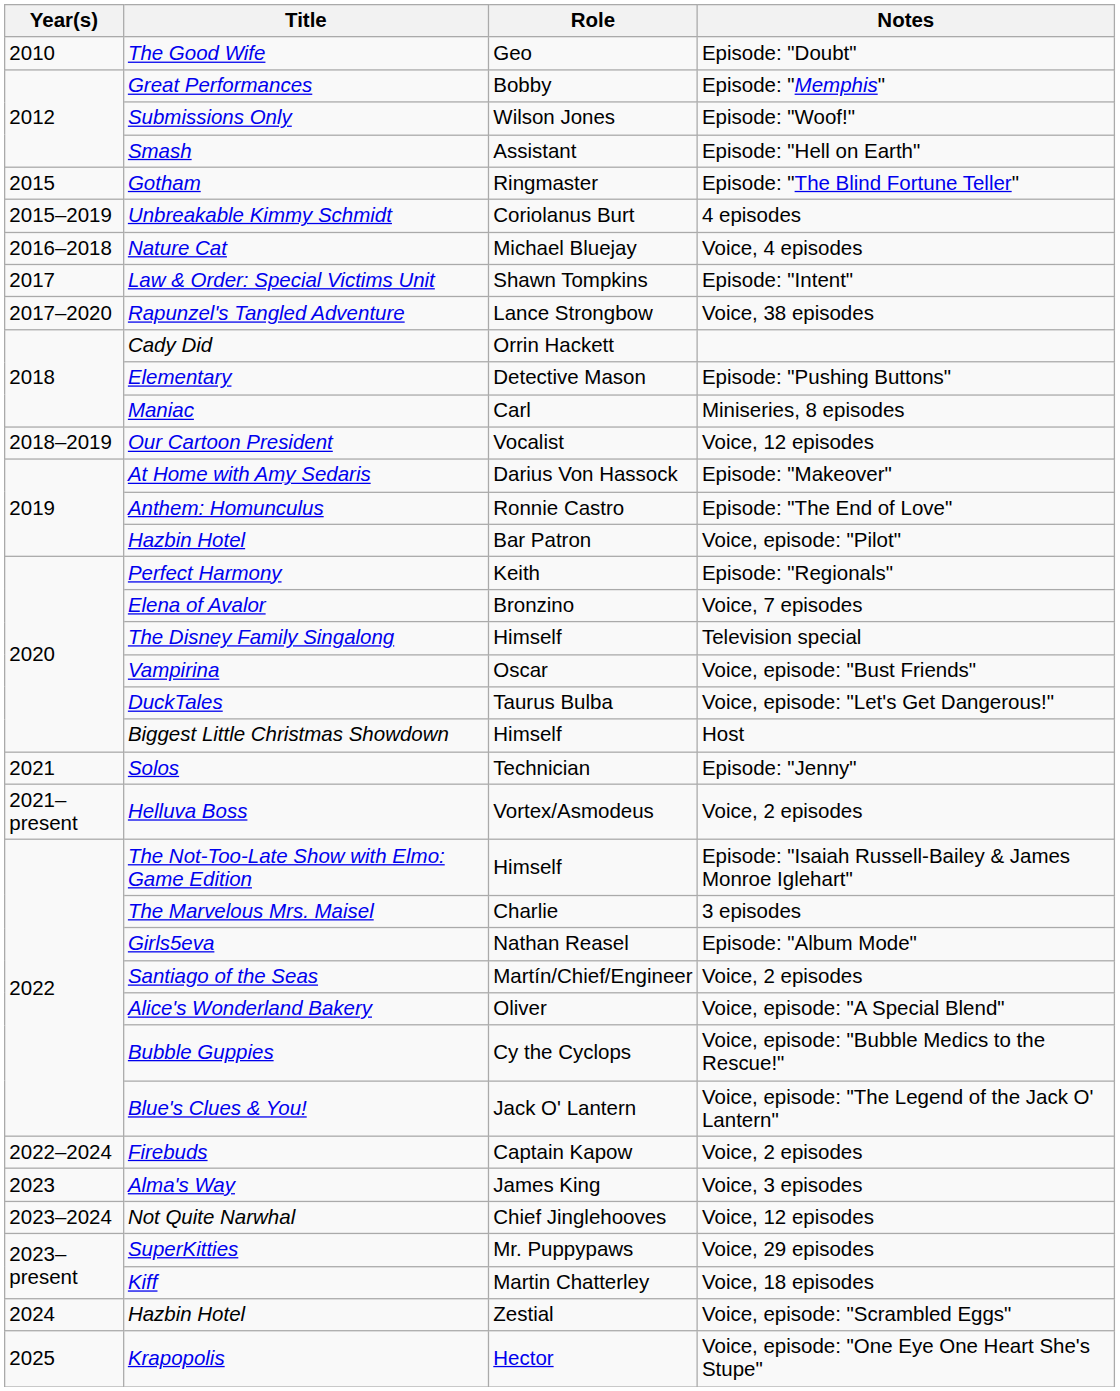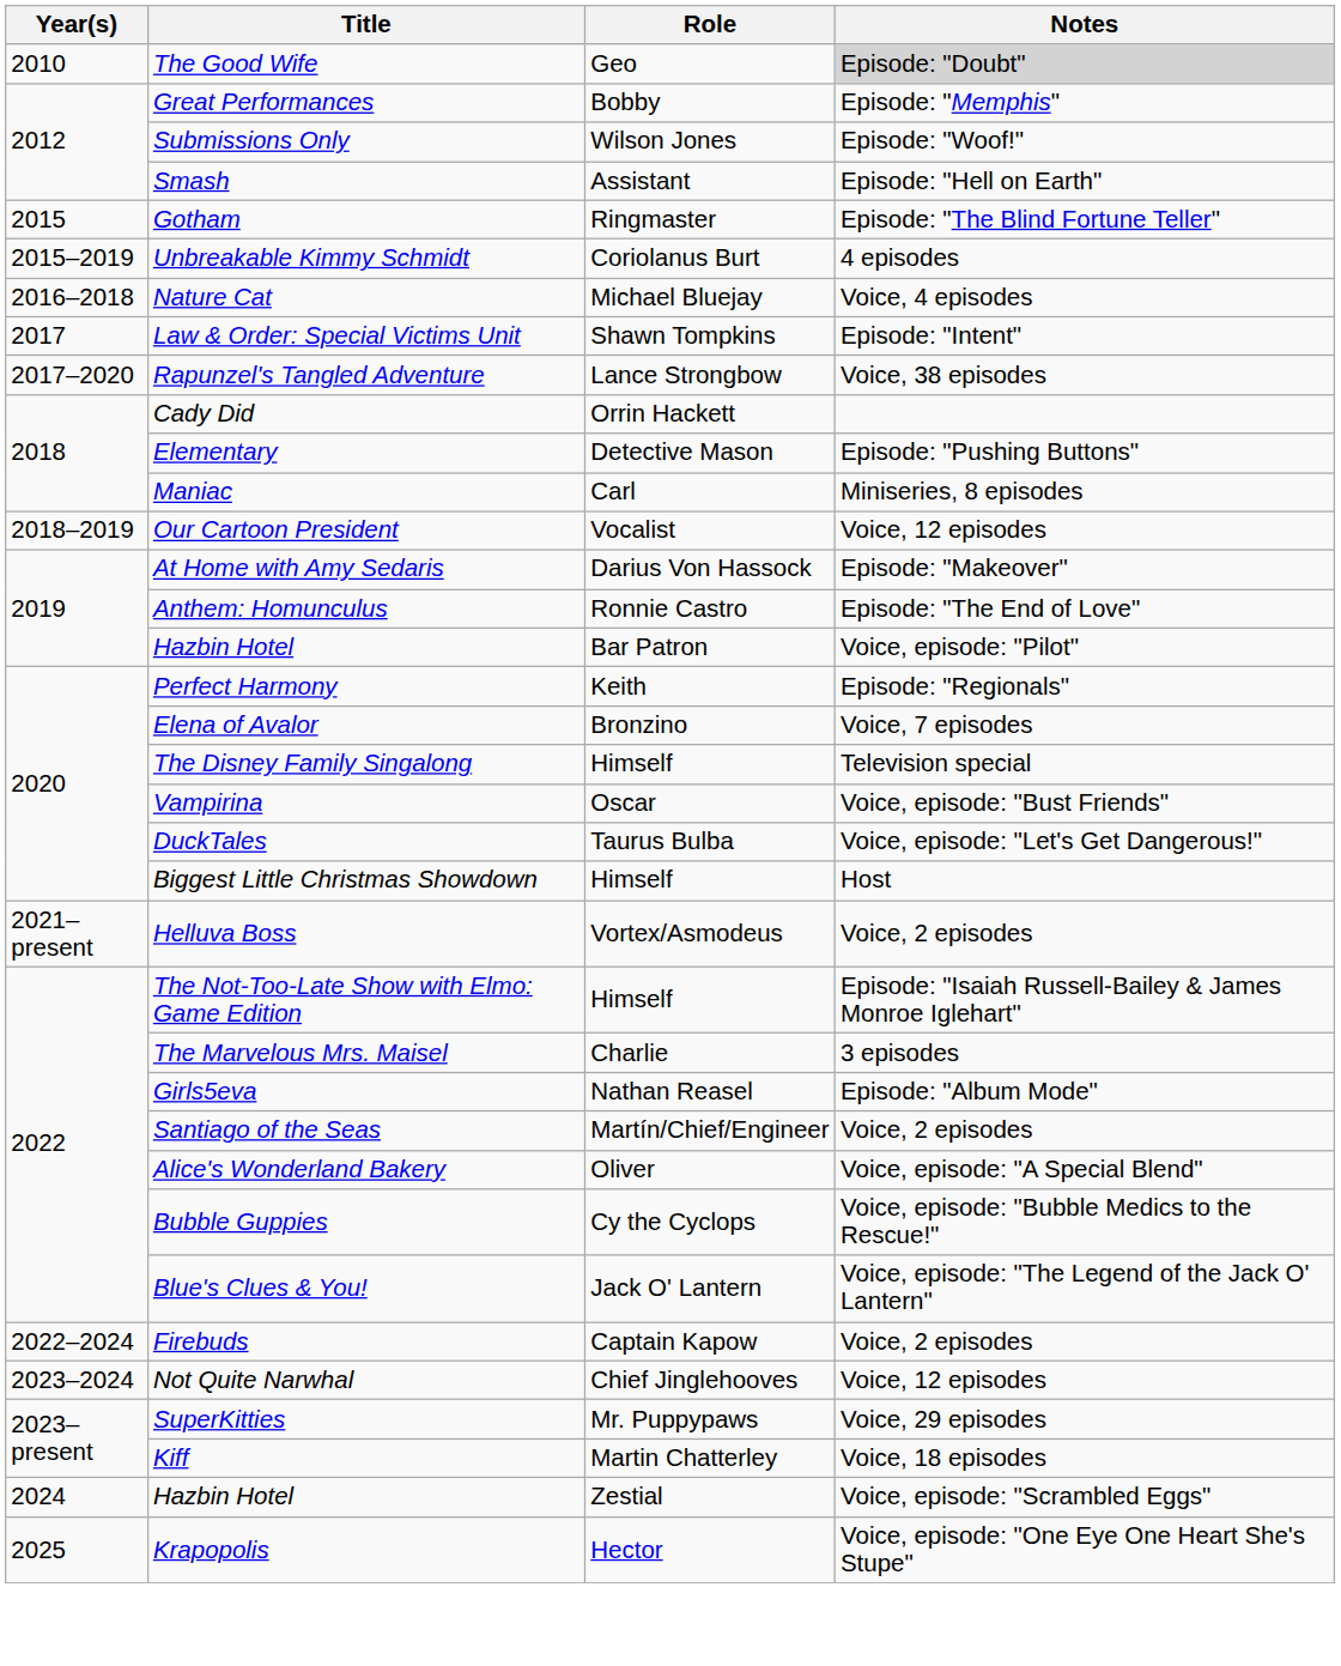The Good Wife | Notes: no background -> lightgrey background
- row: 2021 | Solos | Technician | Episode: "Jenny"
- row: 2023 | Alma's Way | James King | Voice, 3 episodes
